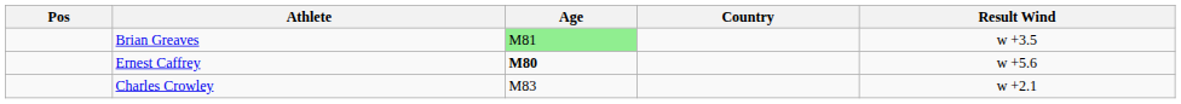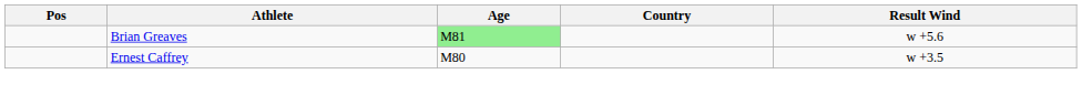Brian Greaves | Result Wind: w +3.5 -> w +5.6
Ernest Caffrey | Age: bold -> normal
Ernest Caffrey | Result Wind: w +5.6 -> w +3.5
- row: Charles Crowley | M83 | w +2.1
